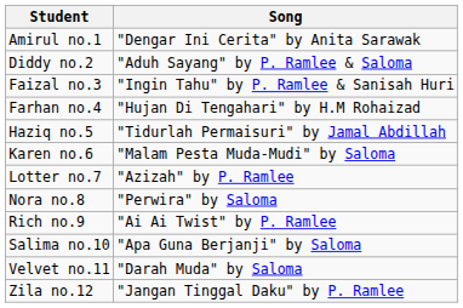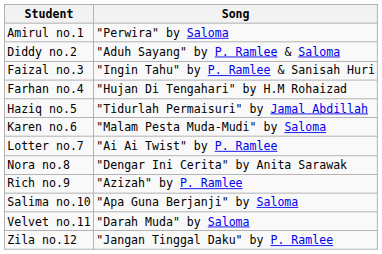Amirul no.1 | Song: "Dengar Ini Cerita" by Anita Sarawak -> "Perwira" by Saloma
Lotter no.7 | Song: "Azizah" by P. Ramlee -> "Ai Ai Twist" by P. Ramlee
Nora no.8 | Song: "Perwira" by Saloma -> "Dengar Ini Cerita" by Anita Sarawak
Rich no.9 | Song: "Ai Ai Twist" by P. Ramlee -> "Azizah" by P. Ramlee
